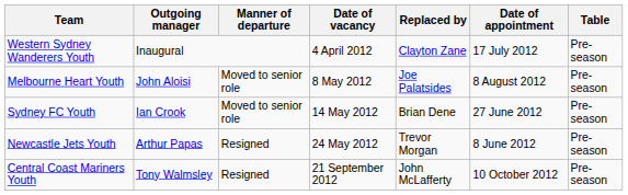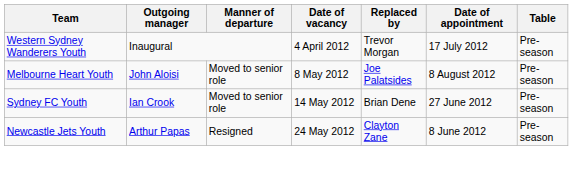Western Sydney Wanderers Youth | Replaced by: Clayton Zane -> Trevor Morgan
Newcastle Jets Youth | Replaced by: Trevor Morgan -> Clayton Zane
- row: Central Coast Mariners Youth | Tony Walmsley | Resigned | 21 September 2012 | John McLafferty | 10 October 2012 | Pre-season
